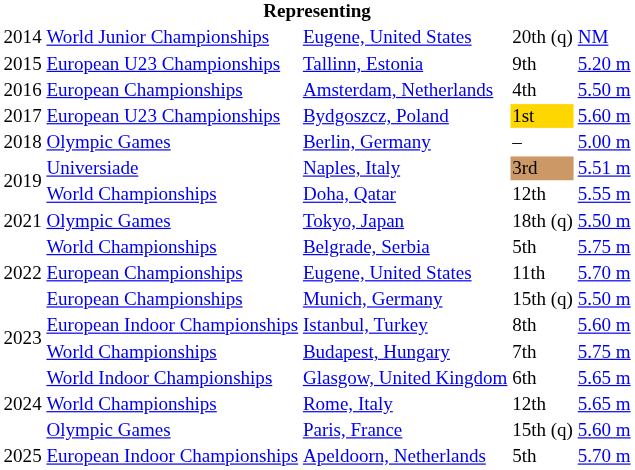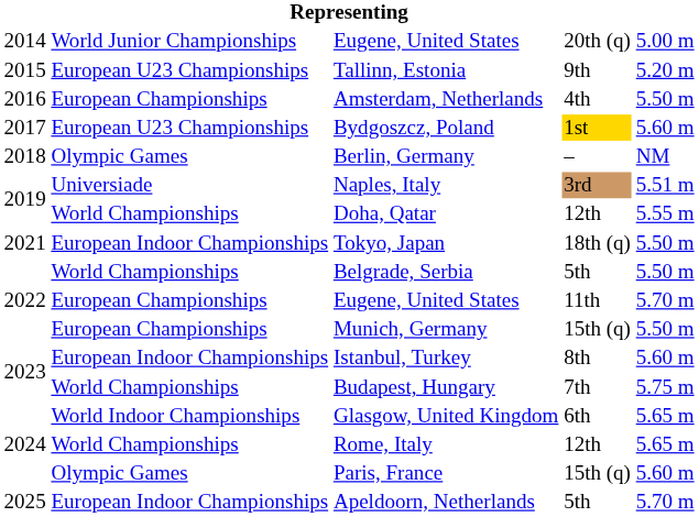Eugene, United States / 20th (q) | column 5: NM -> 5.00 m
Berlin, Germany | column 5: 5.00 m -> NM
Tokyo, Japan | column 2: Olympic Games -> European Indoor Championships
Belgrade, Serbia | column 5: 5.75 m -> 5.50 m
